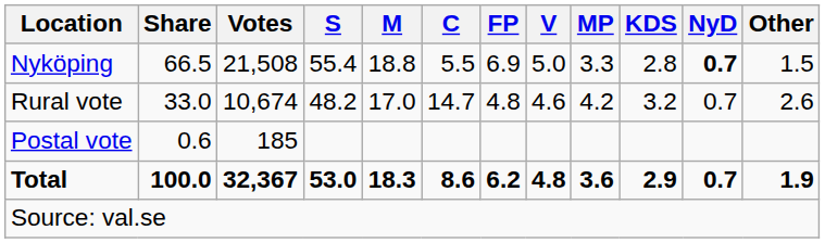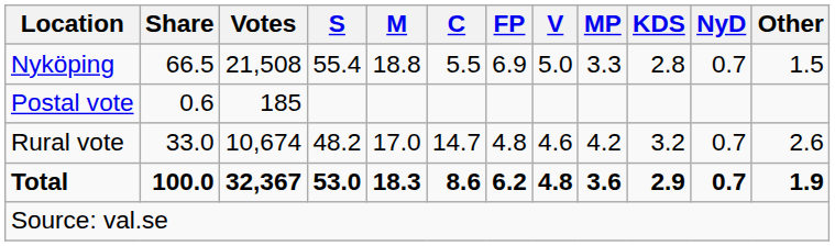Nyköping | NyD: bold -> normal
rows swapped: Rural vote <-> Postal vote
